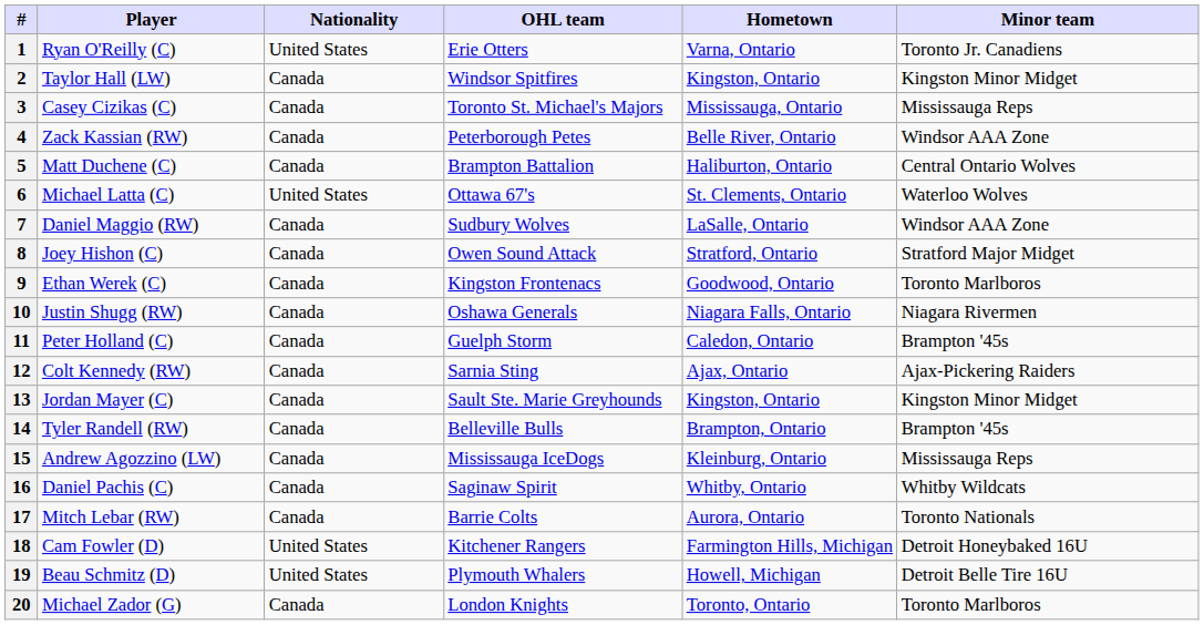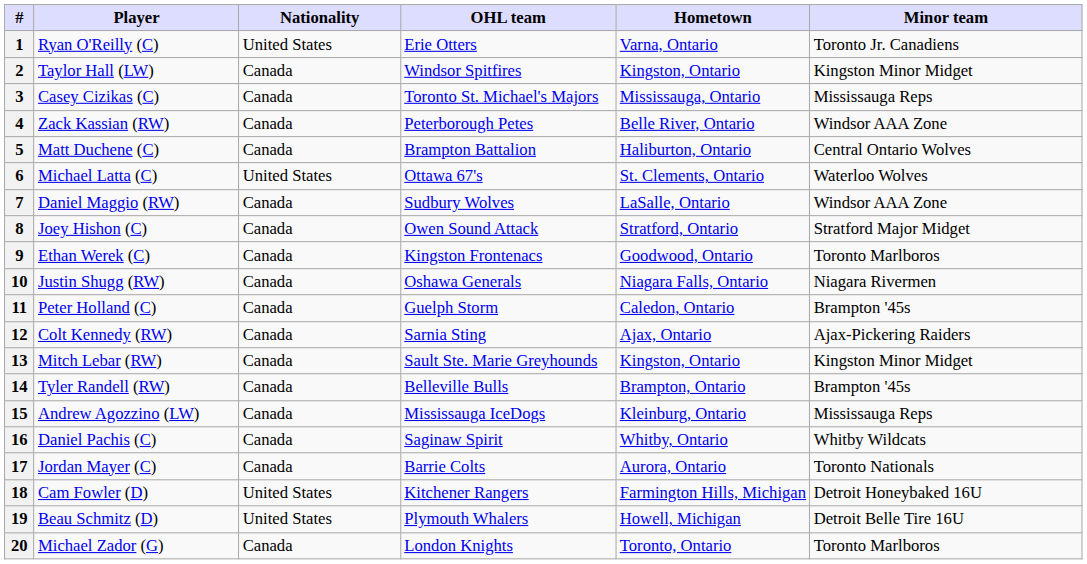13 | Player: Jordan Mayer (C) -> Mitch Lebar (RW)
17 | Player: Mitch Lebar (RW) -> Jordan Mayer (C)
